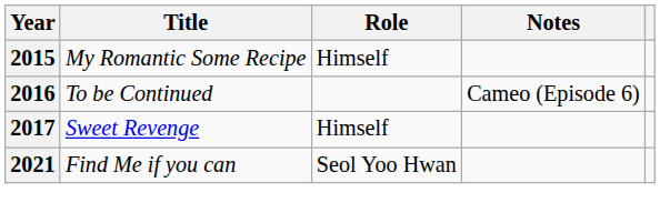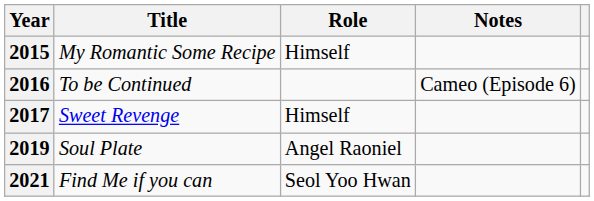+ row: 2019 | Soul Plate | Angel Raoniel
